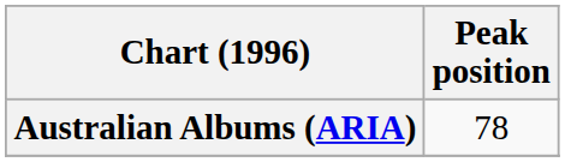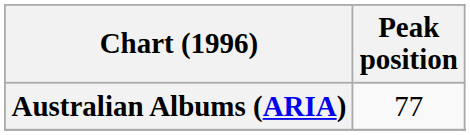Australian Albums (ARIA) | Peak position: 78 -> 77
